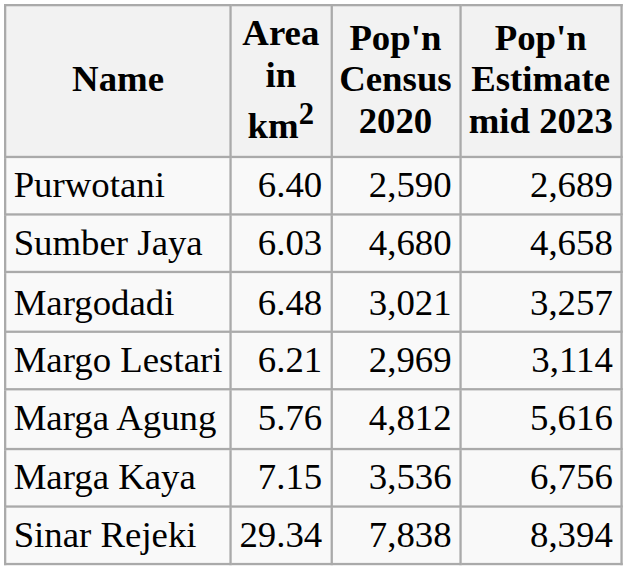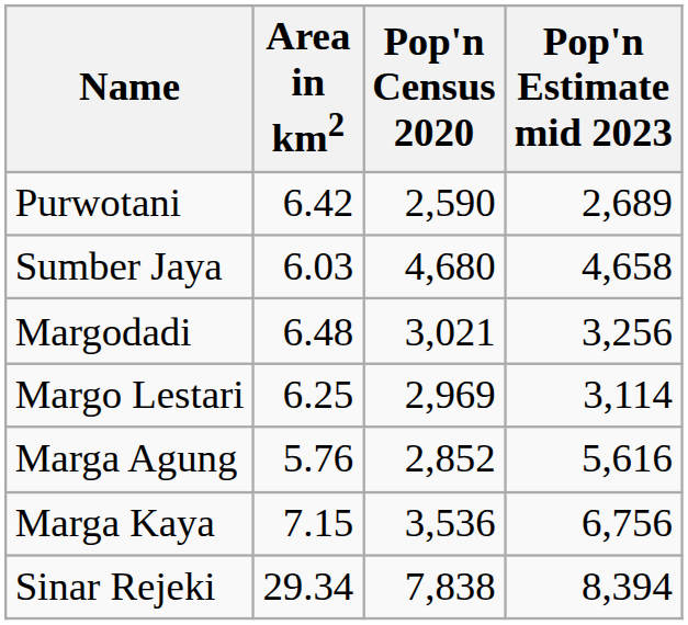Purwotani | Area in km2: 6.40 -> 6.42
Margodadi | Pop'n Estimate mid 2023: 3,257 -> 3,256
Margo Lestari | Area in km2: 6.21 -> 6.25
Marga Agung | Pop'n Census 2020: 4,812 -> 2,852
